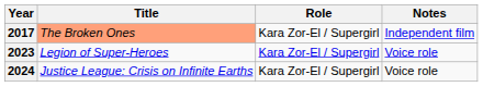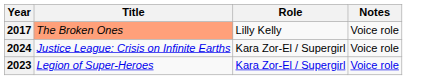2017 | Role: Kara Zor-El / Supergirl -> Lilly Kelly
2017 | Notes: Independent film -> Voice role
rows swapped: 2023 <-> 2024
